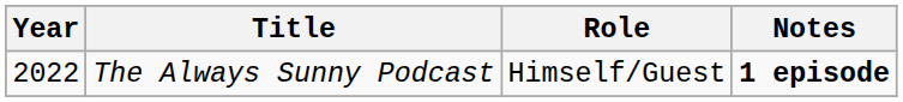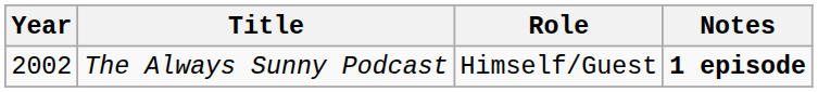The Always Sunny Podcast | Year: 2022 -> 2002
